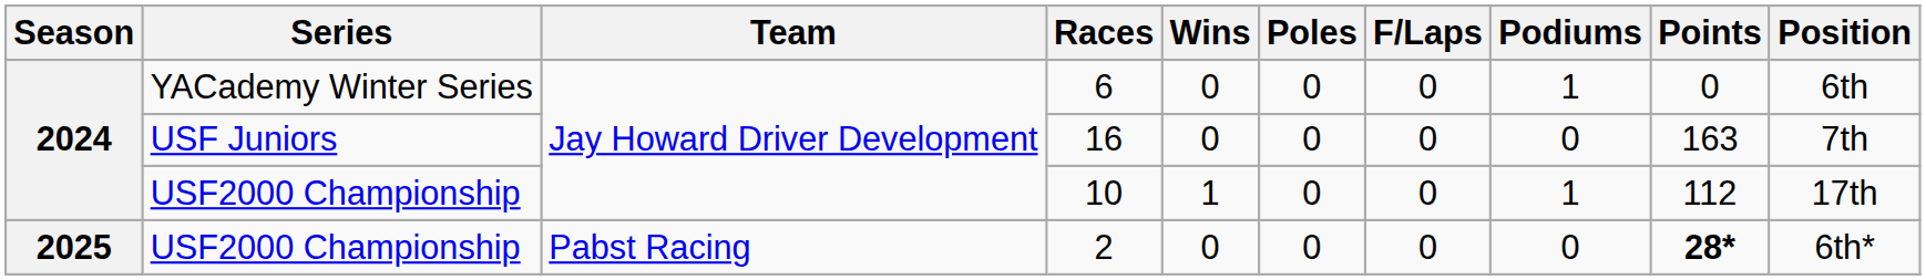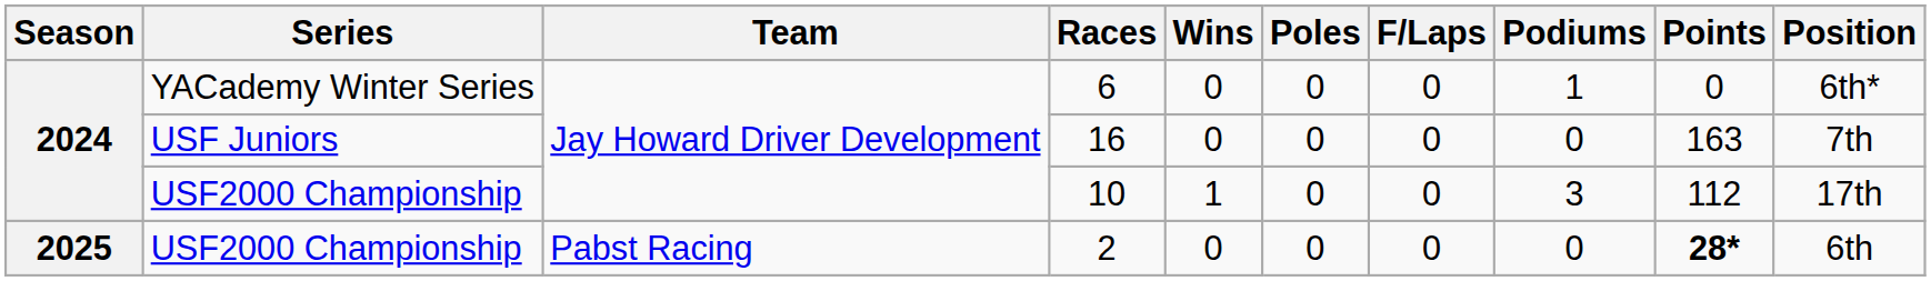6 | Position: 6th -> 6th*
10 | Podiums: 1 -> 3
2 | Position: 6th* -> 6th
